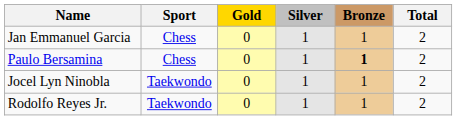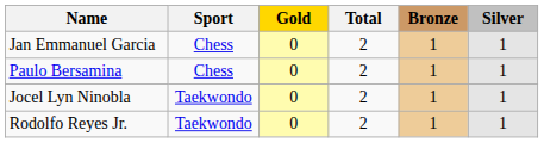columns swapped: Silver <-> Total
Paulo Bersamina | Bronze: bold -> normal
